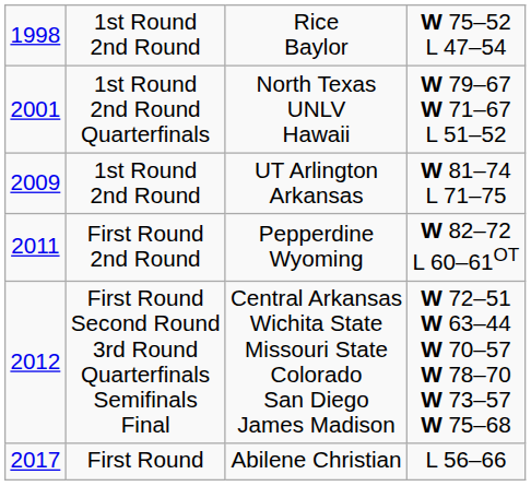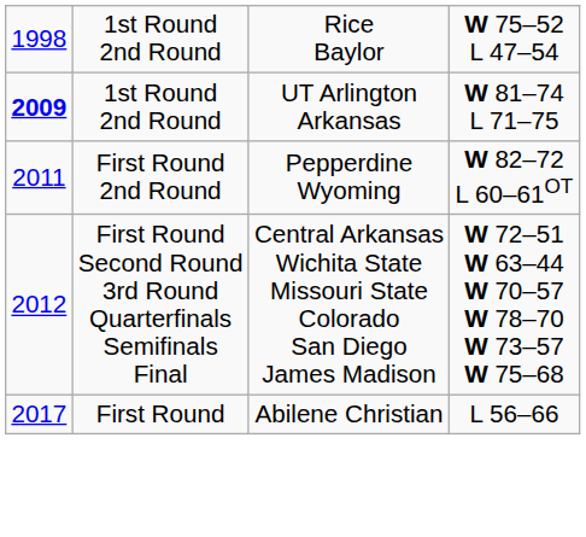- row: 2001 | 1st Round 2nd Round Quarterfinals | North Texas UNLV Hawaii | W 79–67 W 71–67 L 51–52
1st Round 2nd Round / UT Arlington Arkansas | column 1: normal -> bold
